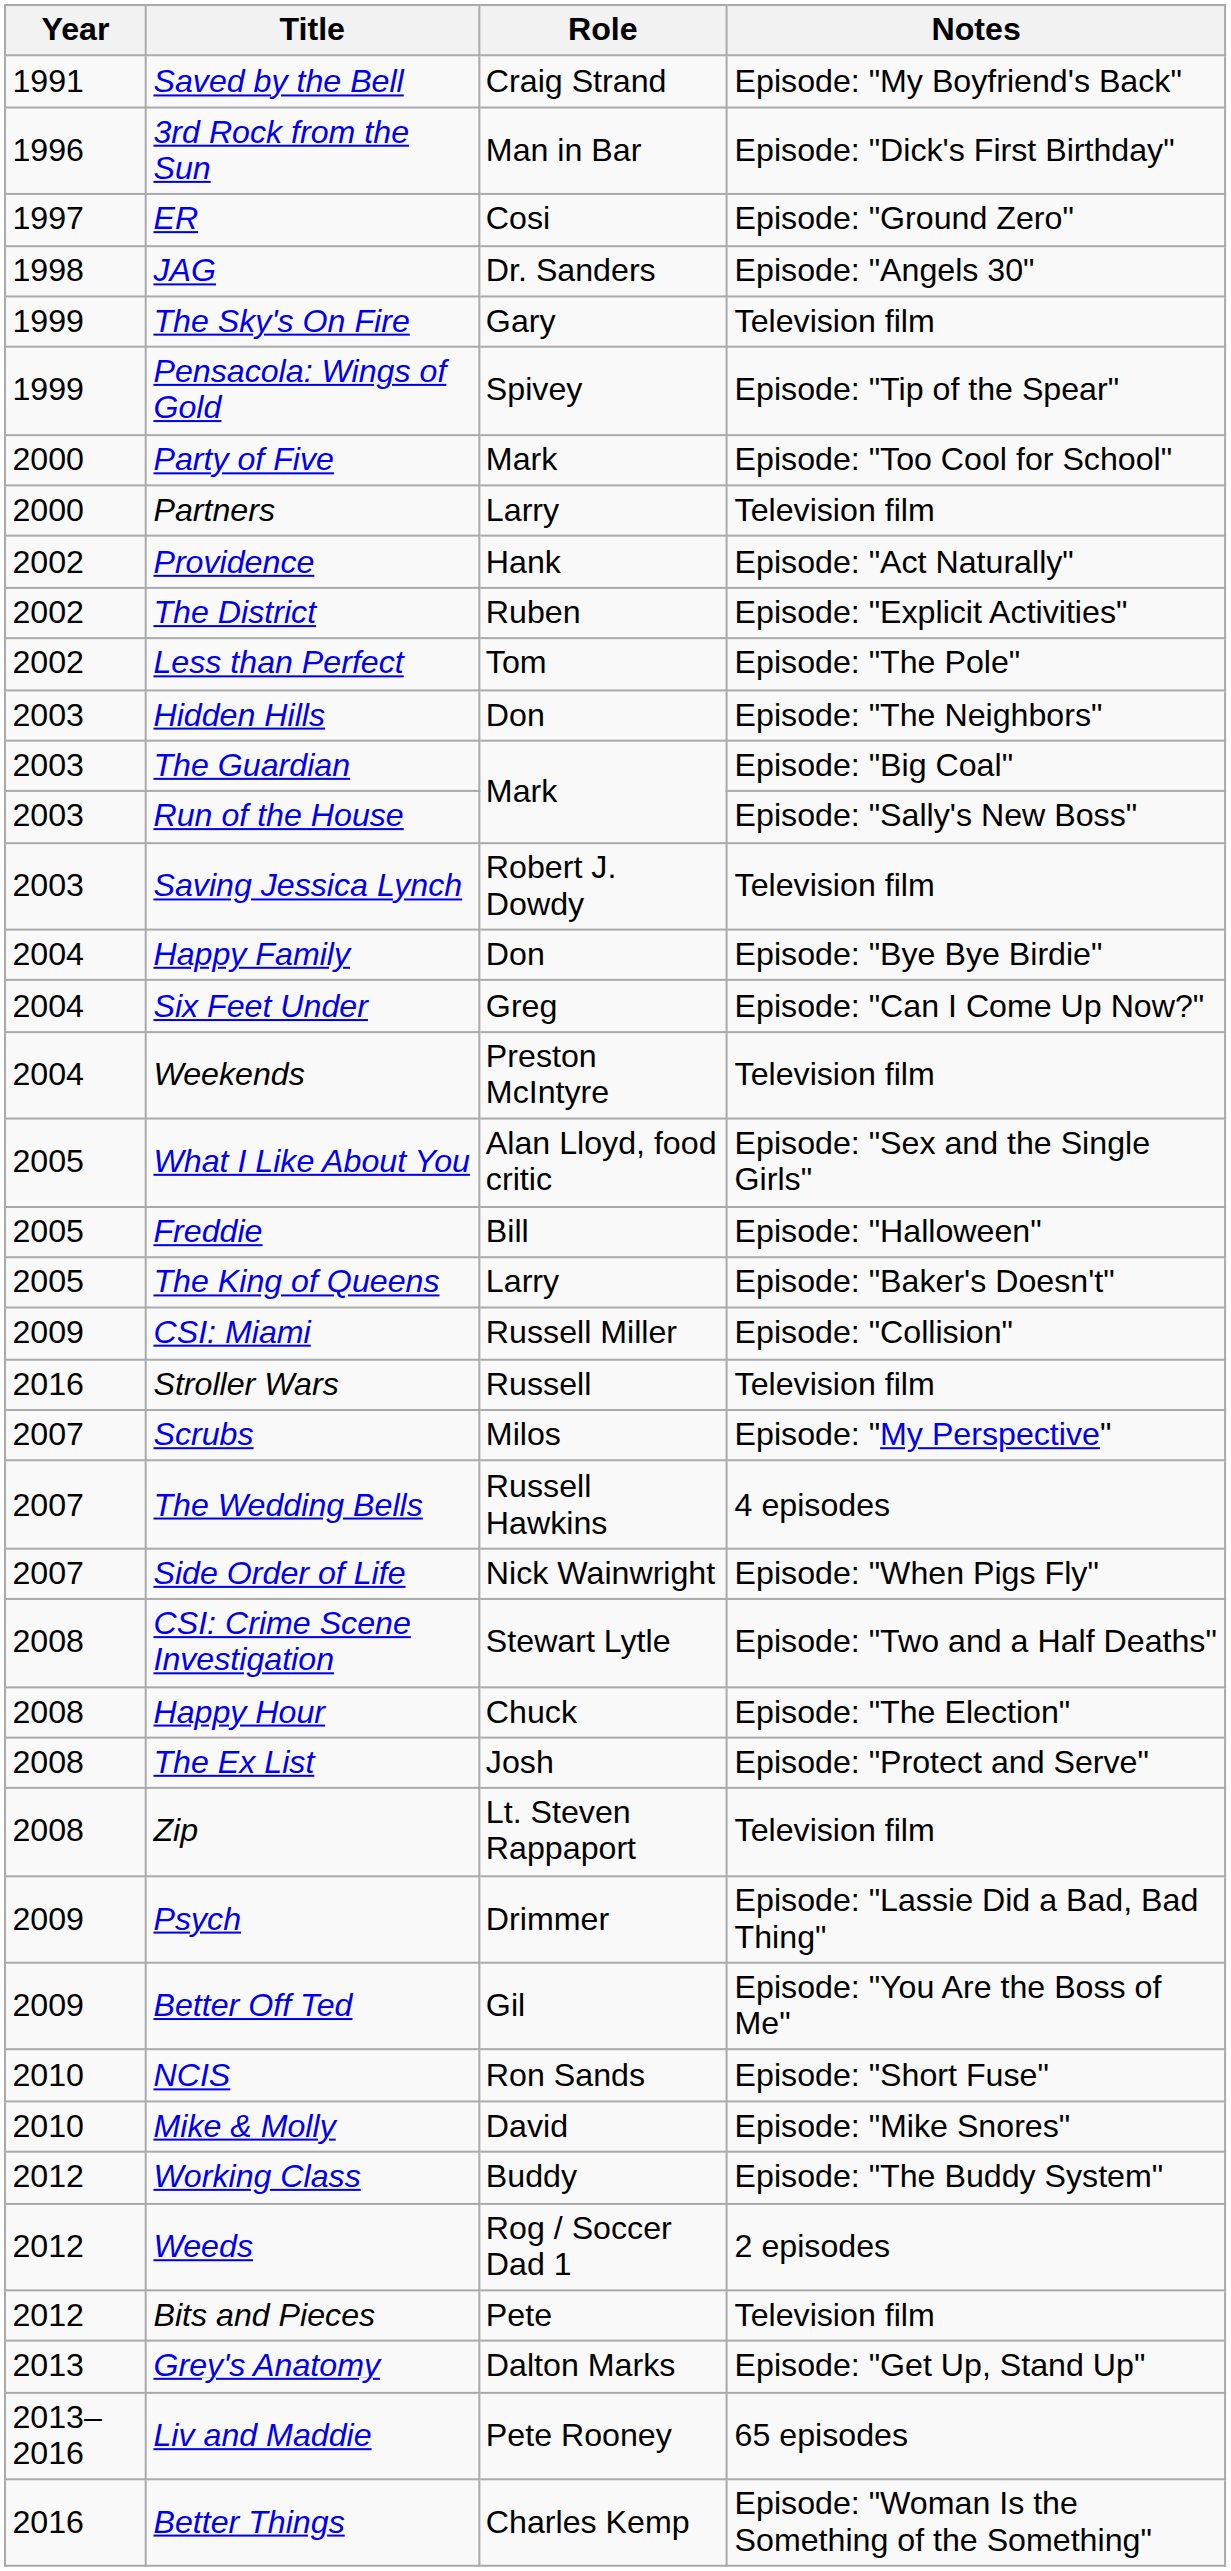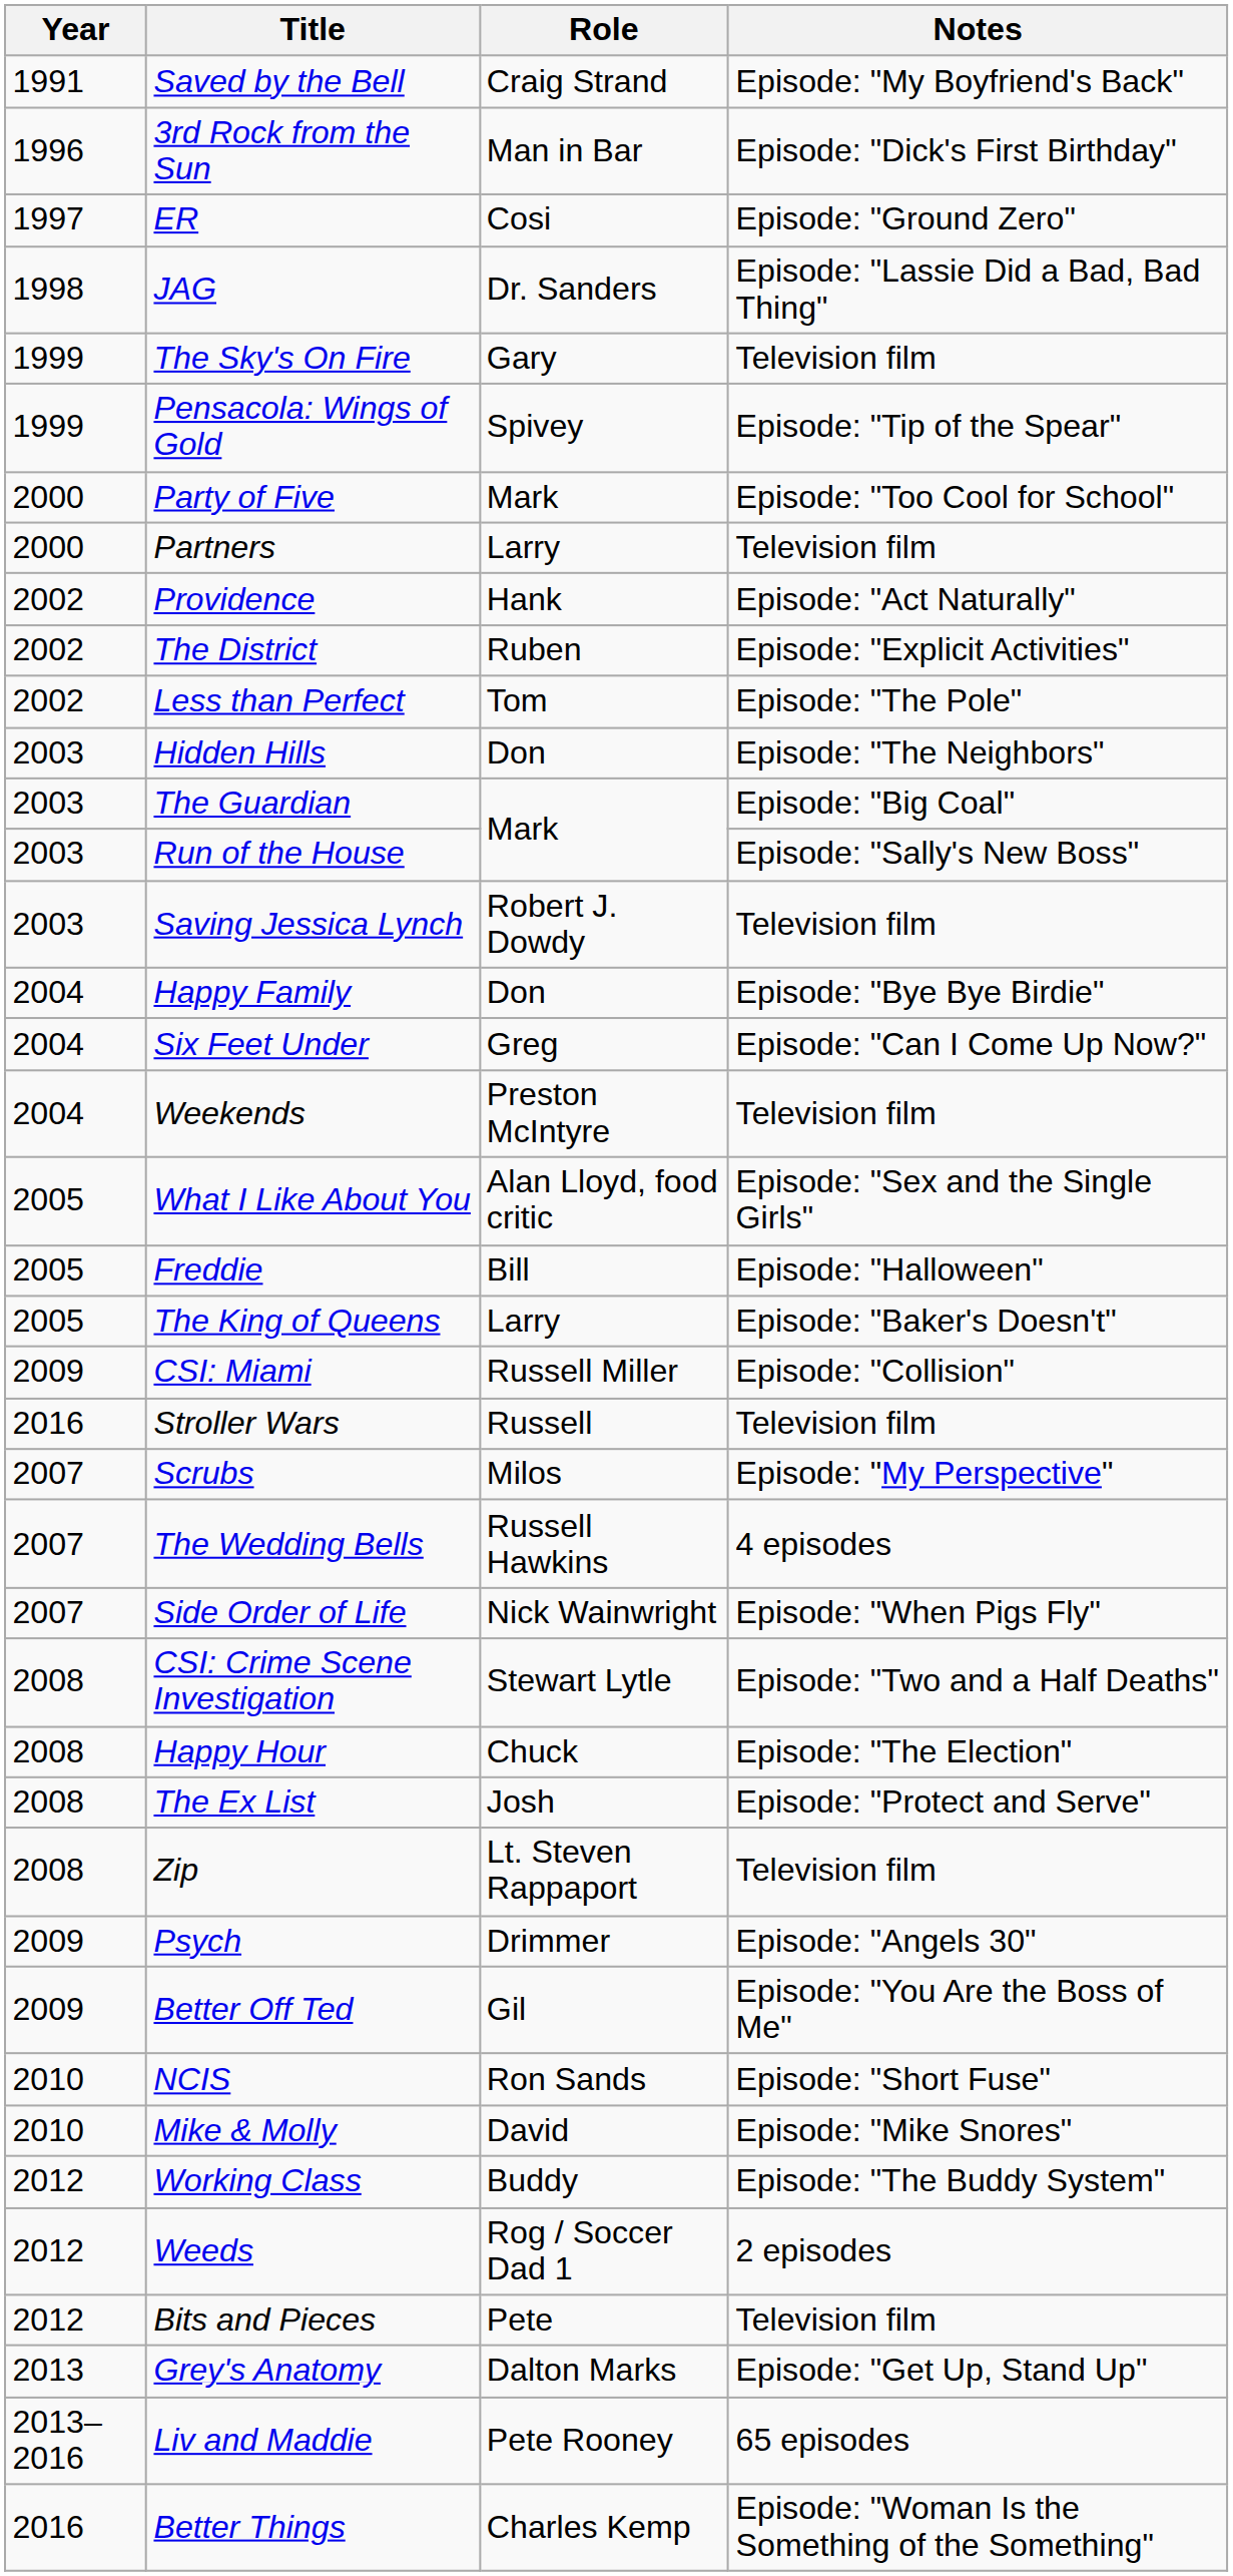JAG | Notes: Episode: "Angels 30" -> Episode: "Lassie Did a Bad, Bad Thing"
Psych | Notes: Episode: "Lassie Did a Bad, Bad Thing" -> Episode: "Angels 30"
